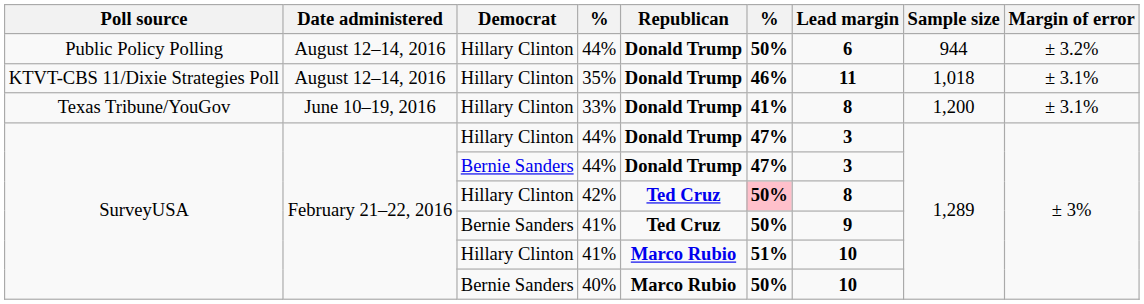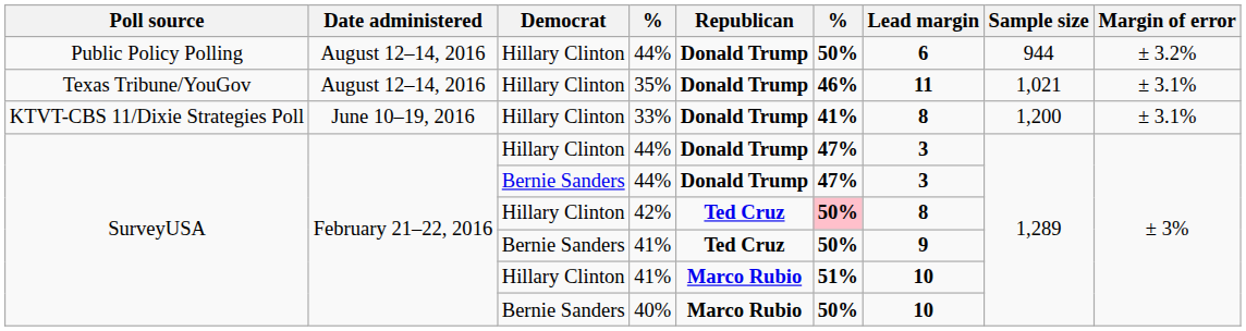35% | Poll source: KTVT-CBS 11/Dixie Strategies Poll -> Texas Tribune/YouGov
35% | Sample size: 1,018 -> 1,021
33% | Poll source: Texas Tribune/YouGov -> KTVT-CBS 11/Dixie Strategies Poll
